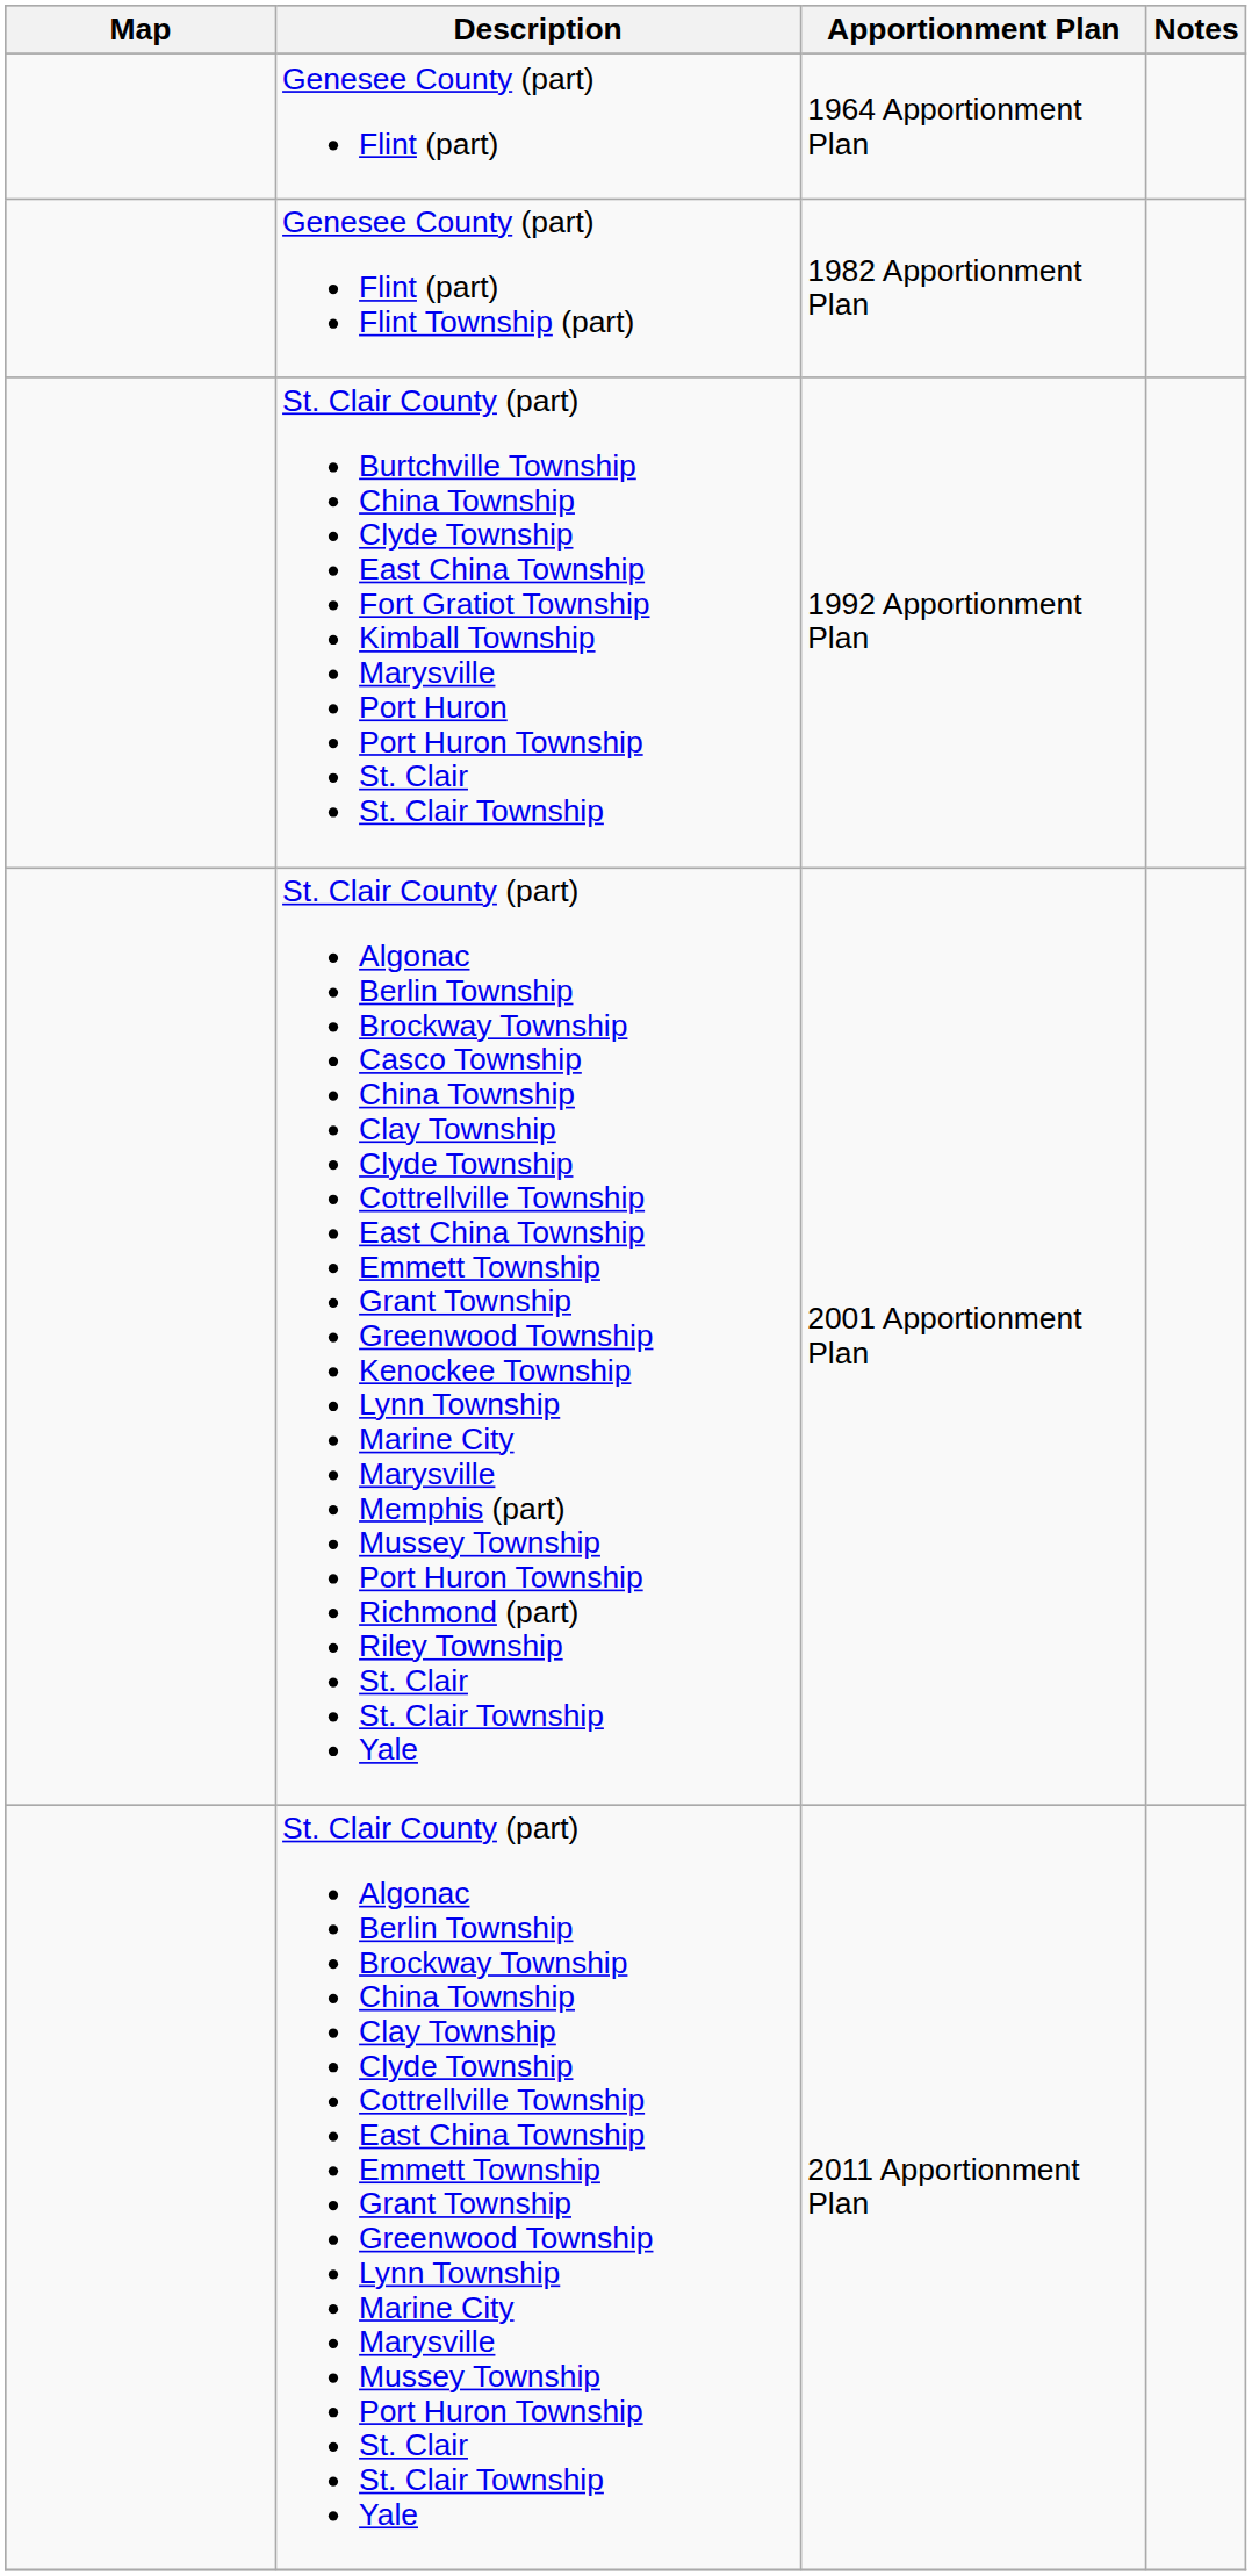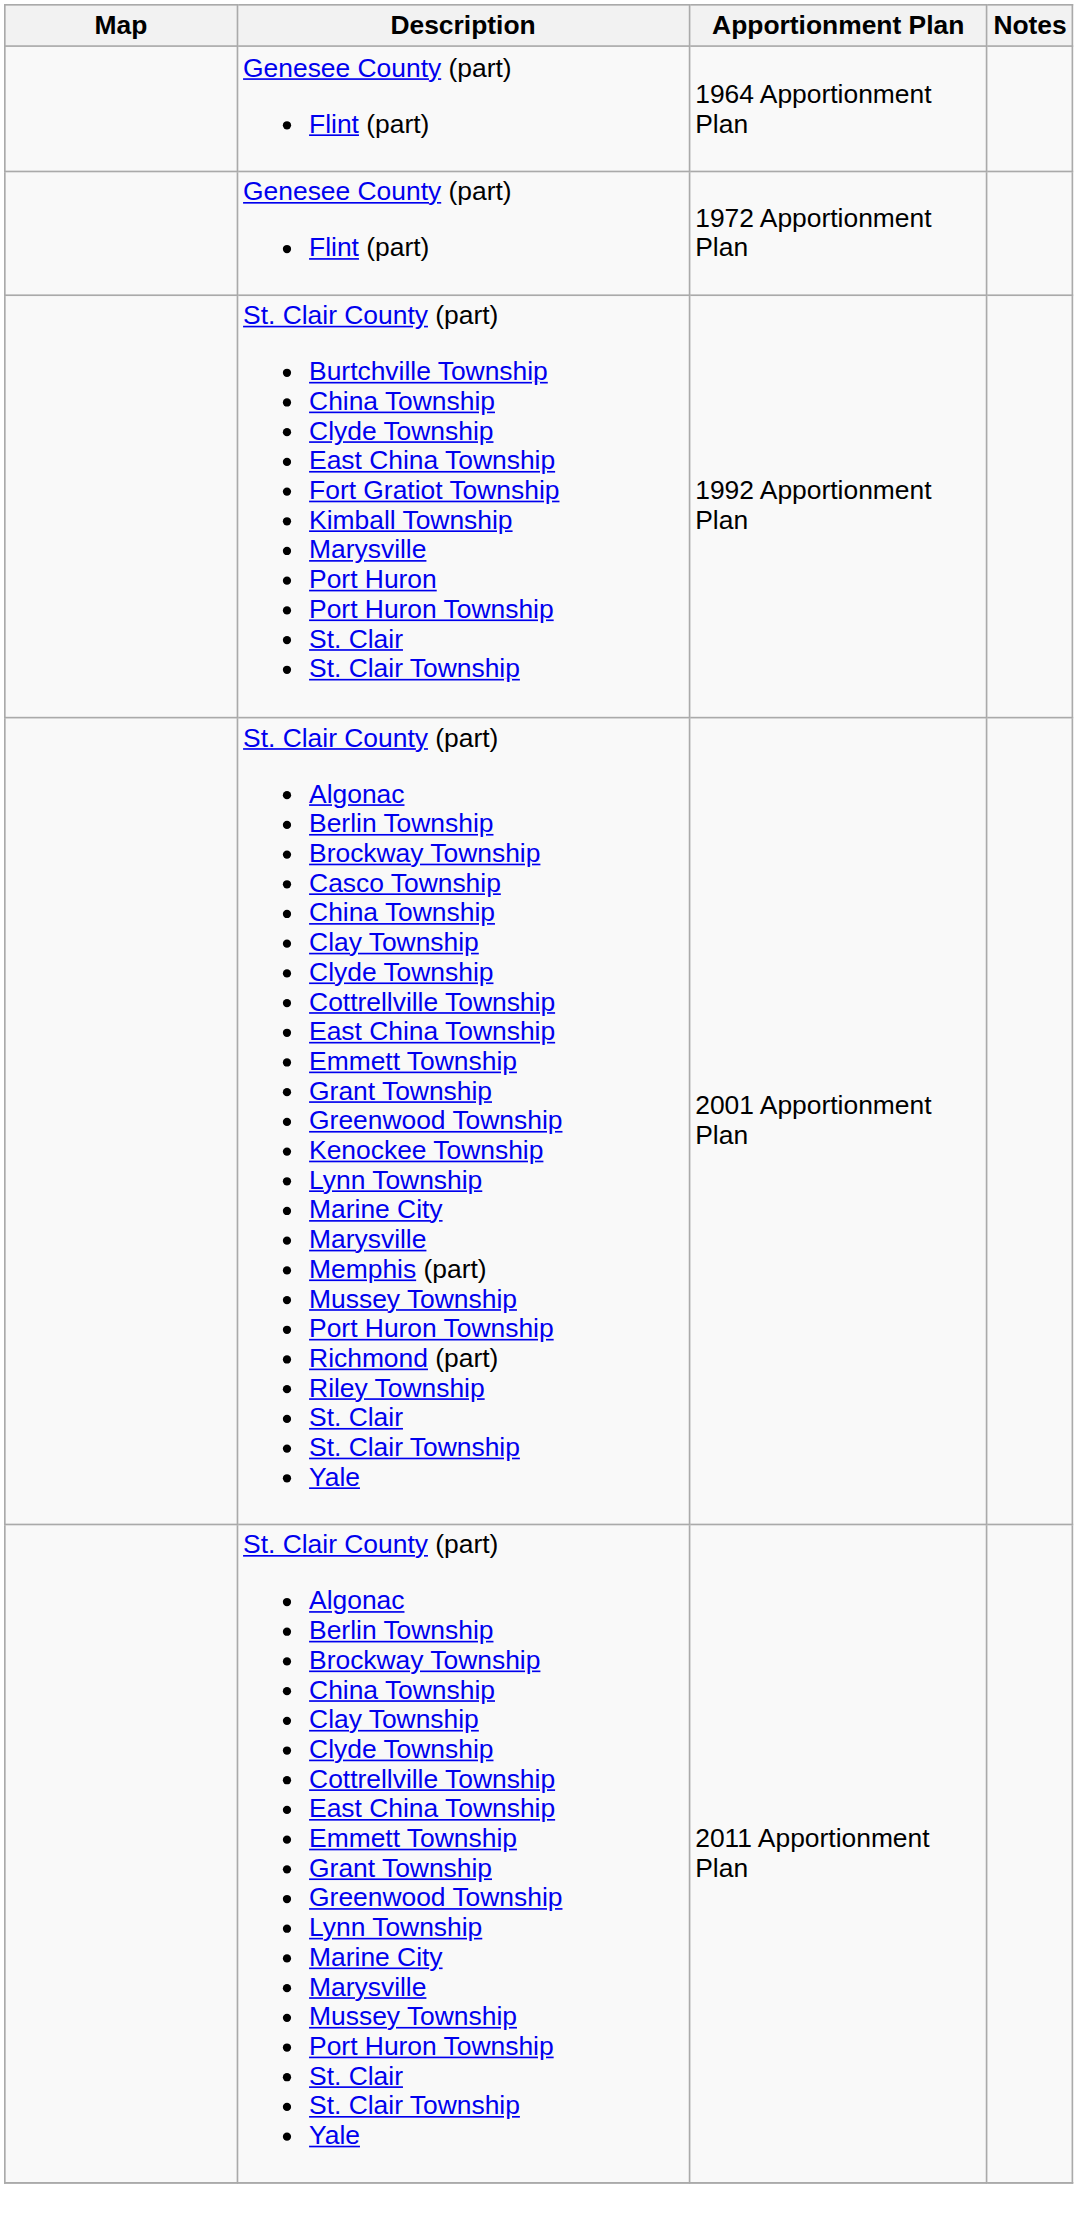+ row: Genesee County (part) Flint (part) | 1972 Apportionment Plan
- row: Genesee County (part) Flint (part) Flint Township (part) | 1982 Apportionment Plan
